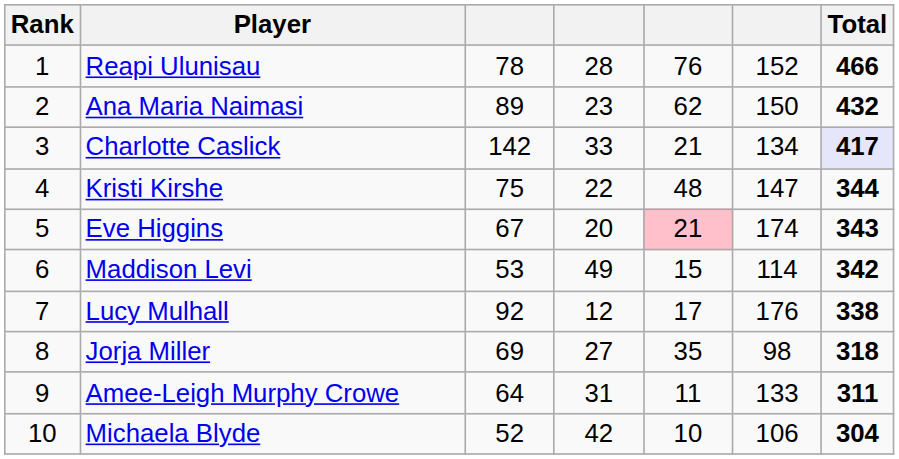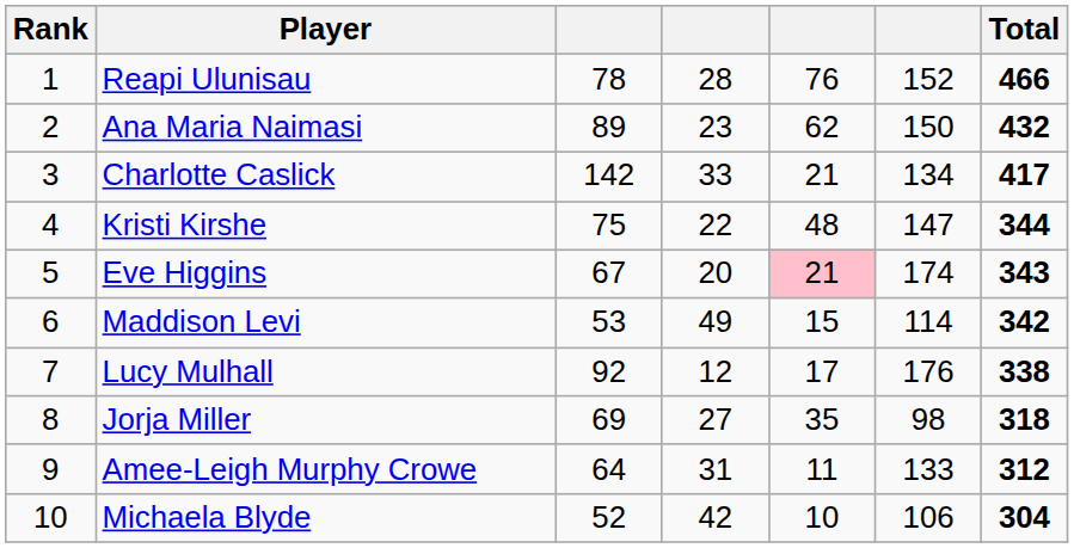Charlotte Caslick | Total: lavender background -> no background
Amee-Leigh Murphy Crowe | Total: 311 -> 312
